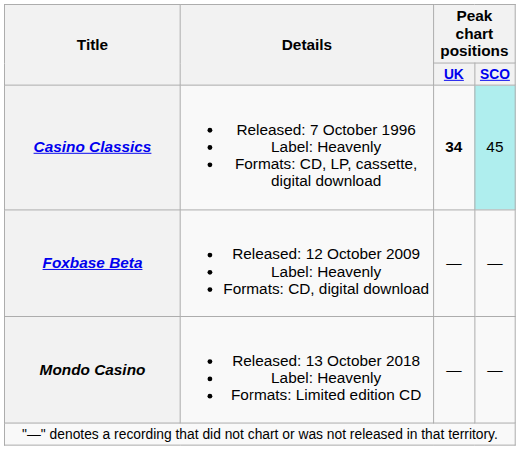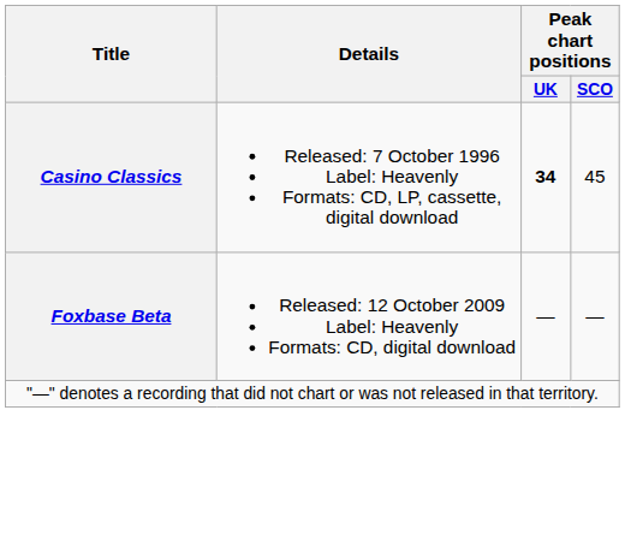Casino Classics | Peak chart positions / SCO: paleturquoise background -> no background
- row: Mondo Casino | Released: 13 October 2018 Label: Heavenly Formats: Limited edition CD | — | —
